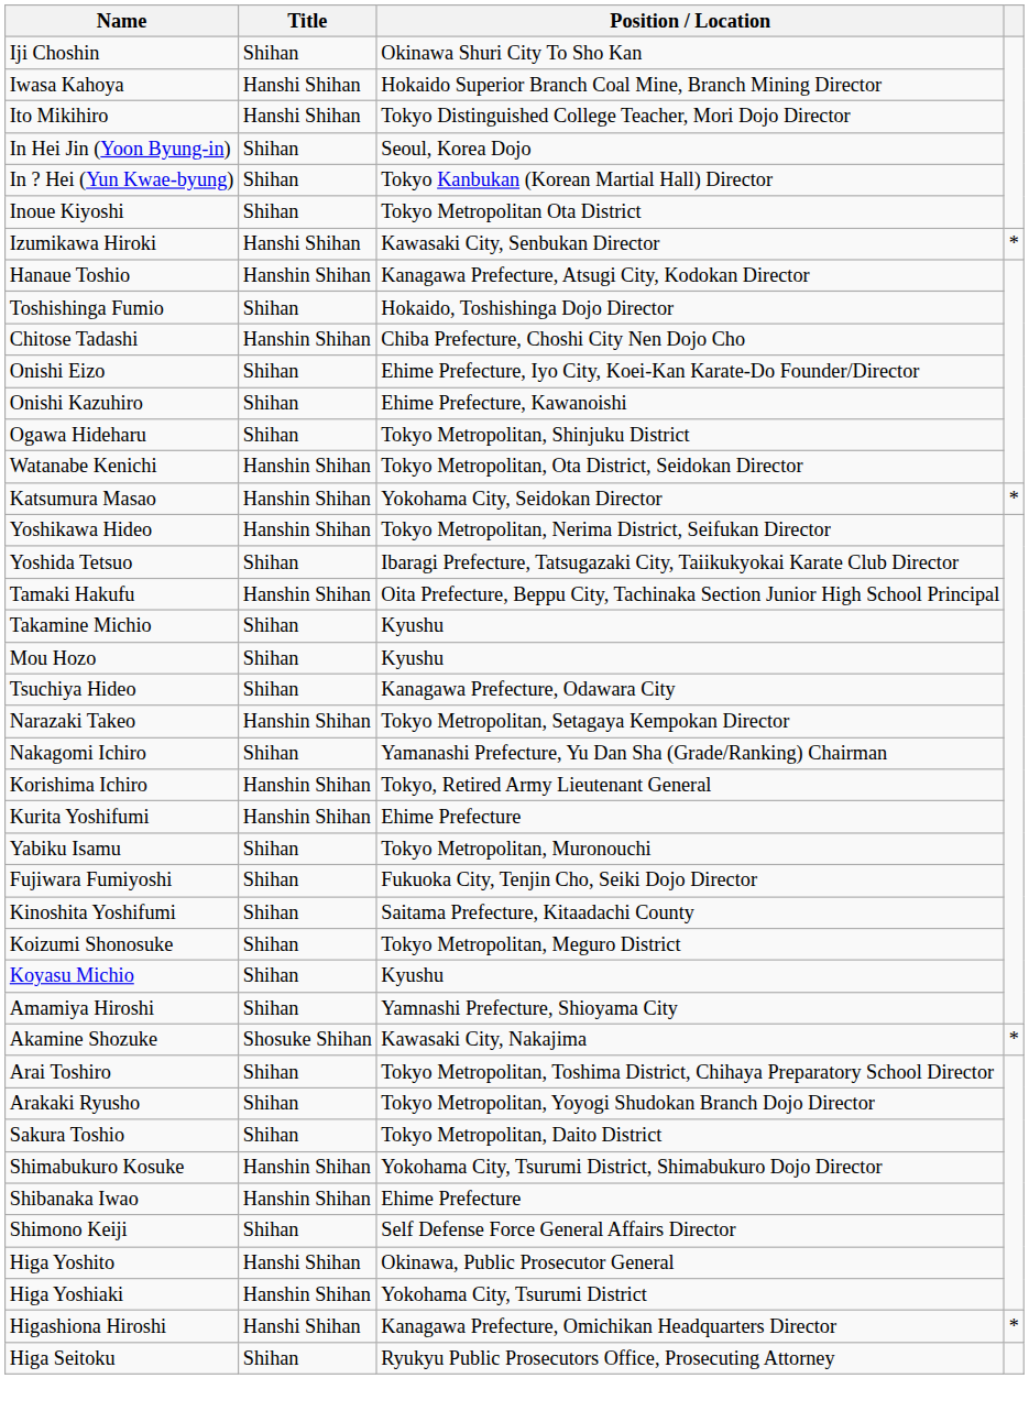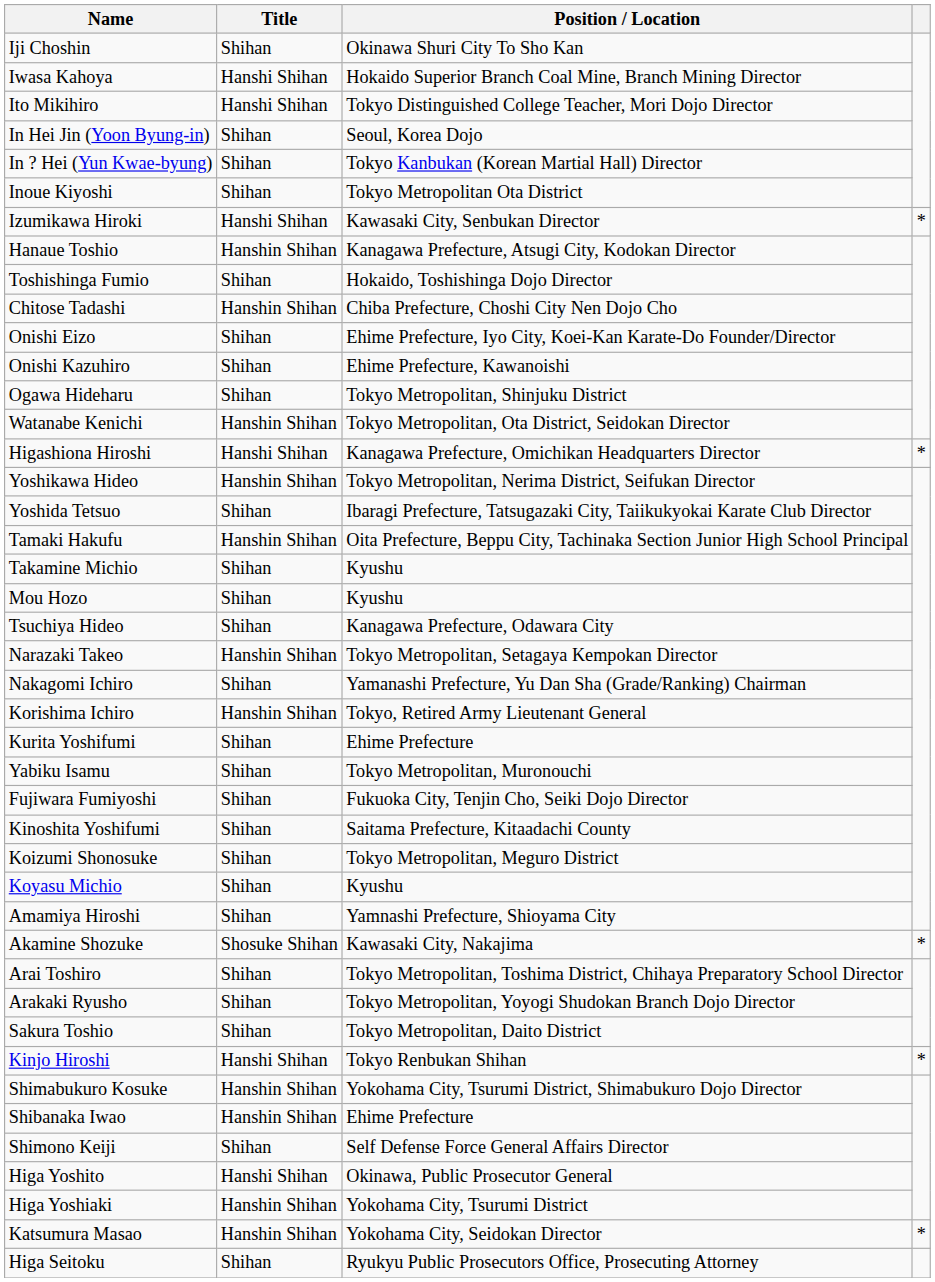rows swapped: Katsumura Masao <-> Higashiona Hiroshi
Kurita Yoshifumi | Title: Hanshin Shihan -> Shihan
+ row: Kinjo Hiroshi | Hanshi Shihan | Tokyo Renbukan Shihan | *
